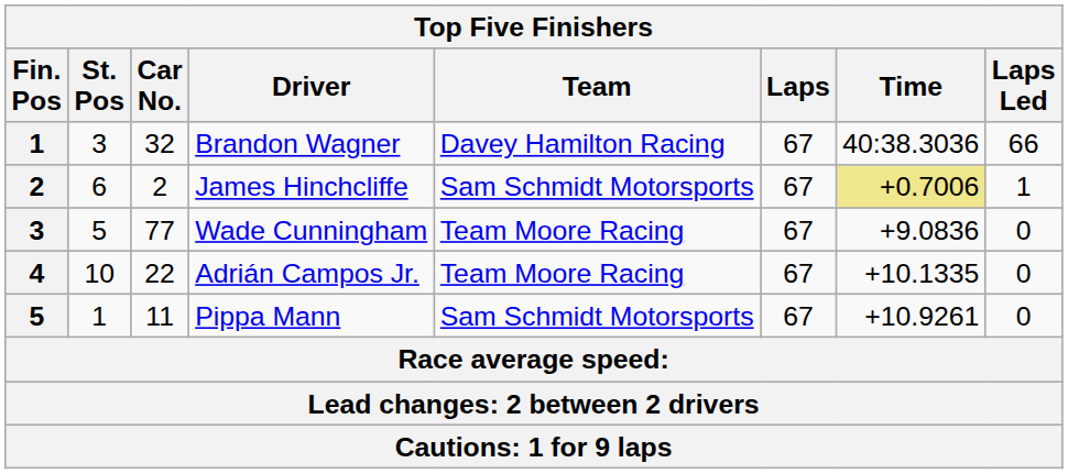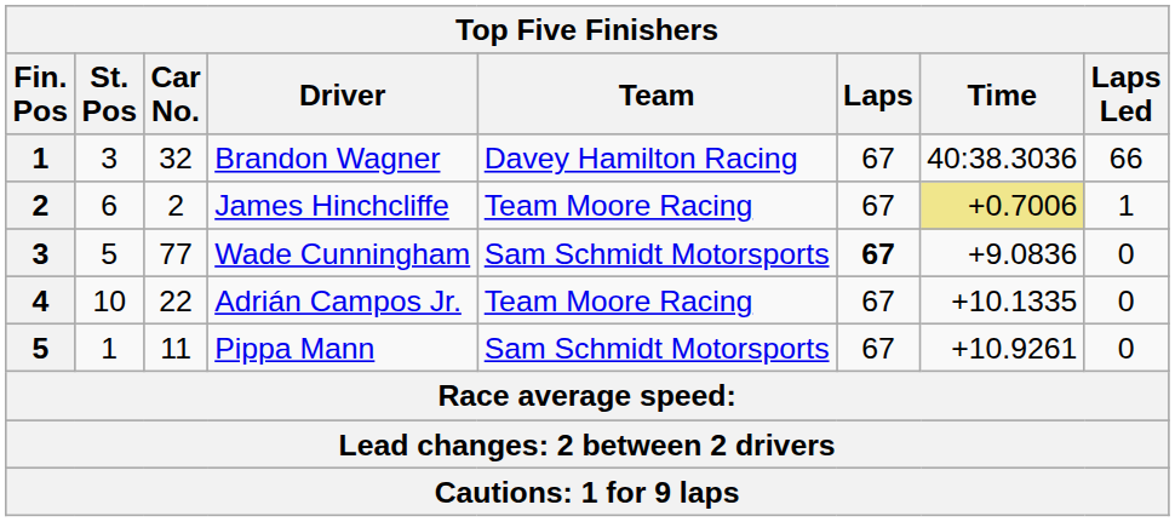James Hinchcliffe | Team: Sam Schmidt Motorsports -> Team Moore Racing
Wade Cunningham | Team: Team Moore Racing -> Sam Schmidt Motorsports
Wade Cunningham | Laps: normal -> bold
